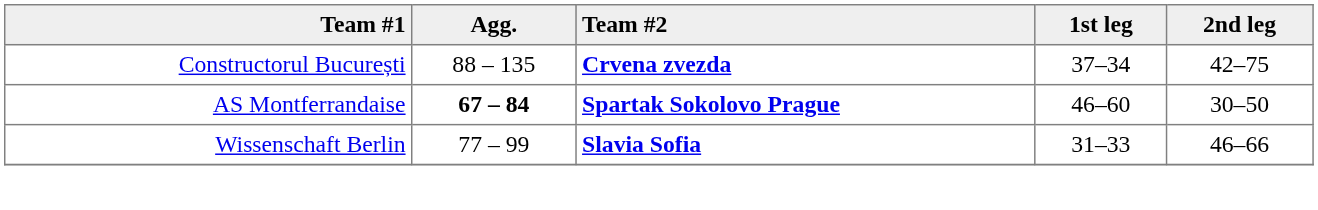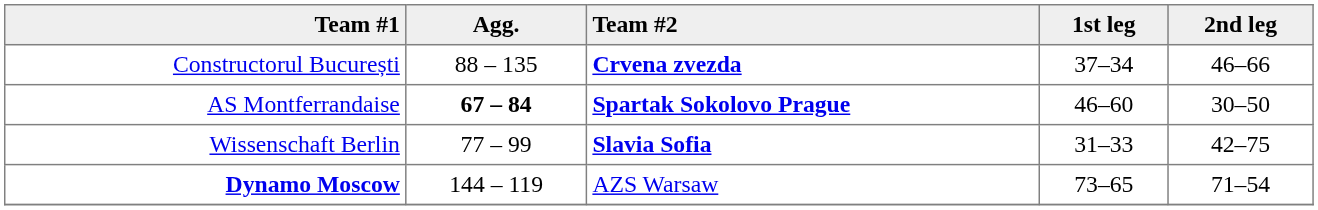Constructorul București | 2nd leg: 42–75 -> 46–66
Wissenschaft Berlin | 2nd leg: 46–66 -> 42–75
+ row: Dynamo Moscow | 144 – 119 | AZS Warsaw | 73–65 | 71–54
